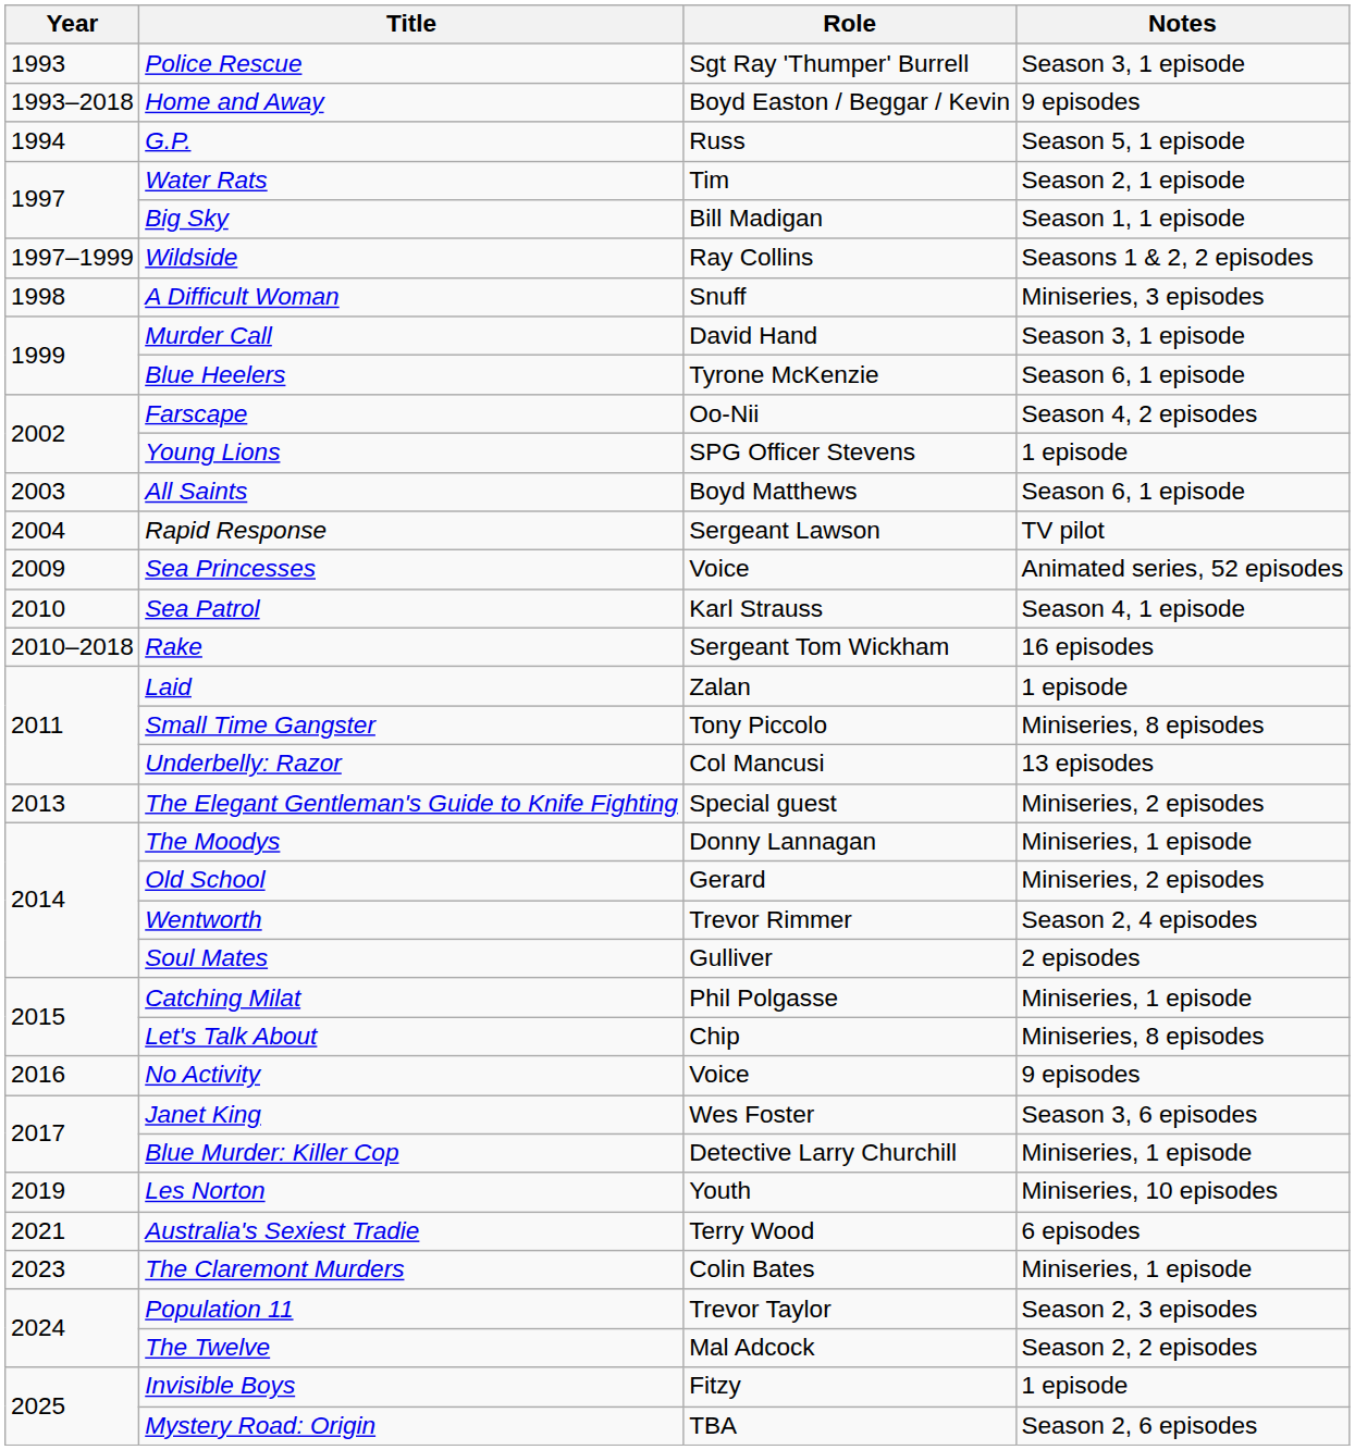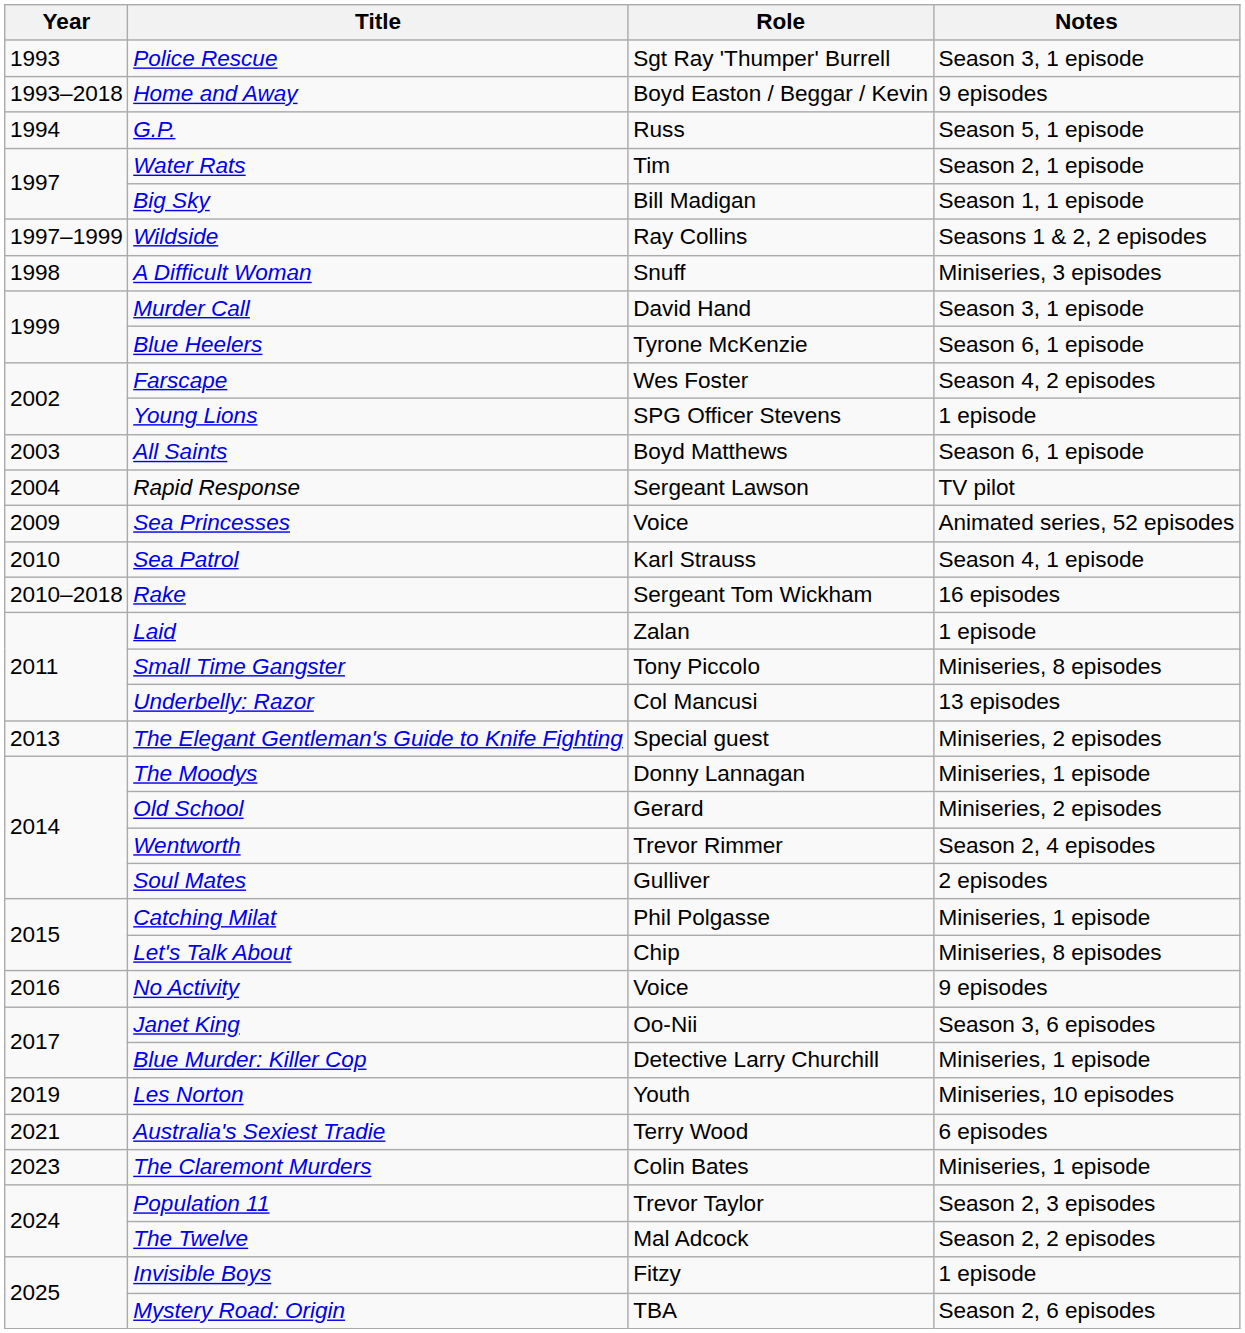Farscape | Role: Oo-Nii -> Wes Foster
Janet King | Role: Wes Foster -> Oo-Nii
